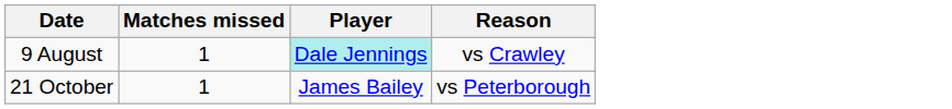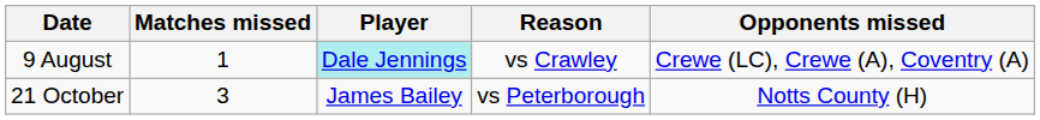+ column: Opponents missed | Crewe (LC), Crewe (A), Coventry (A) | Notts County (H)
21 October | Matches missed: 1 -> 3
